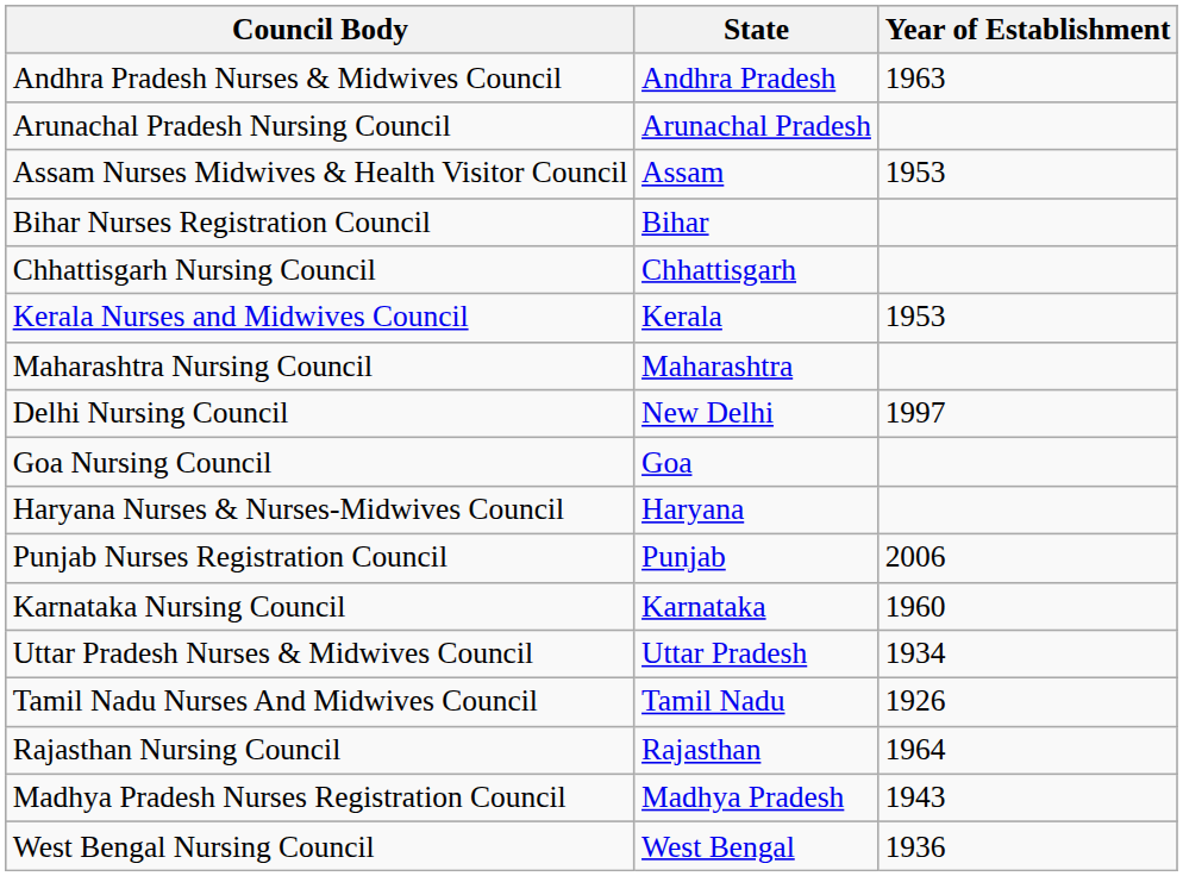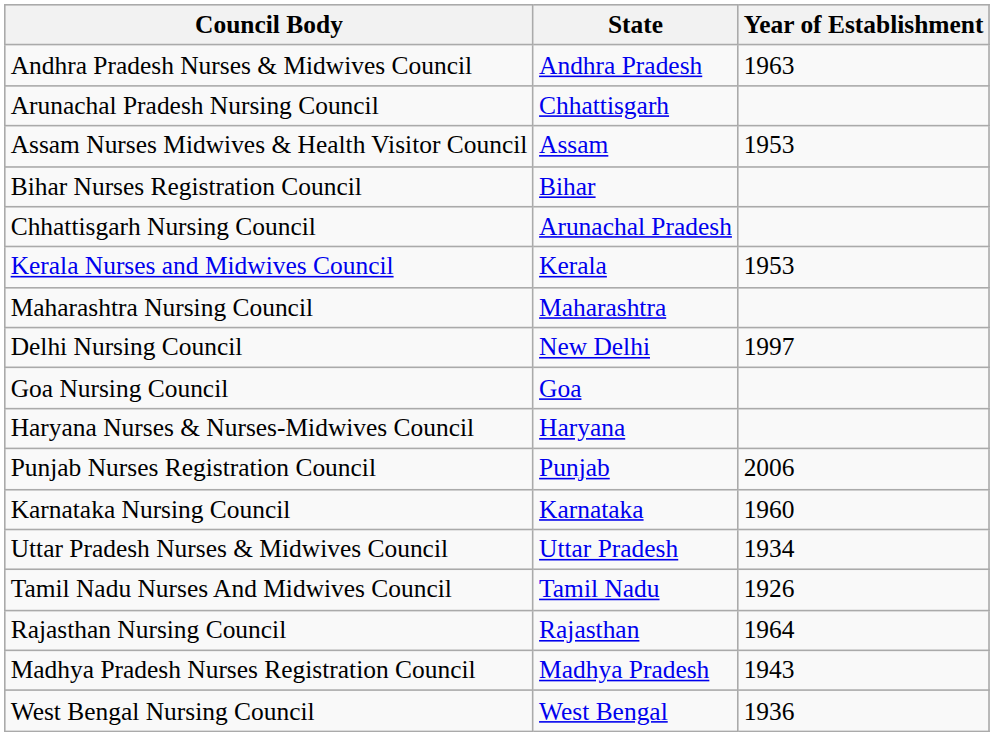Arunachal Pradesh Nursing Council | State: Arunachal Pradesh -> Chhattisgarh
Chhattisgarh Nursing Council | State: Chhattisgarh -> Arunachal Pradesh
